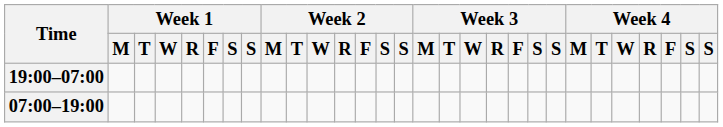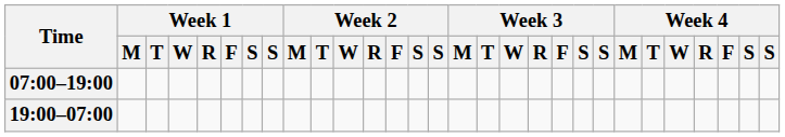rows swapped: 07:00–19:00 <-> 19:00–07:00
